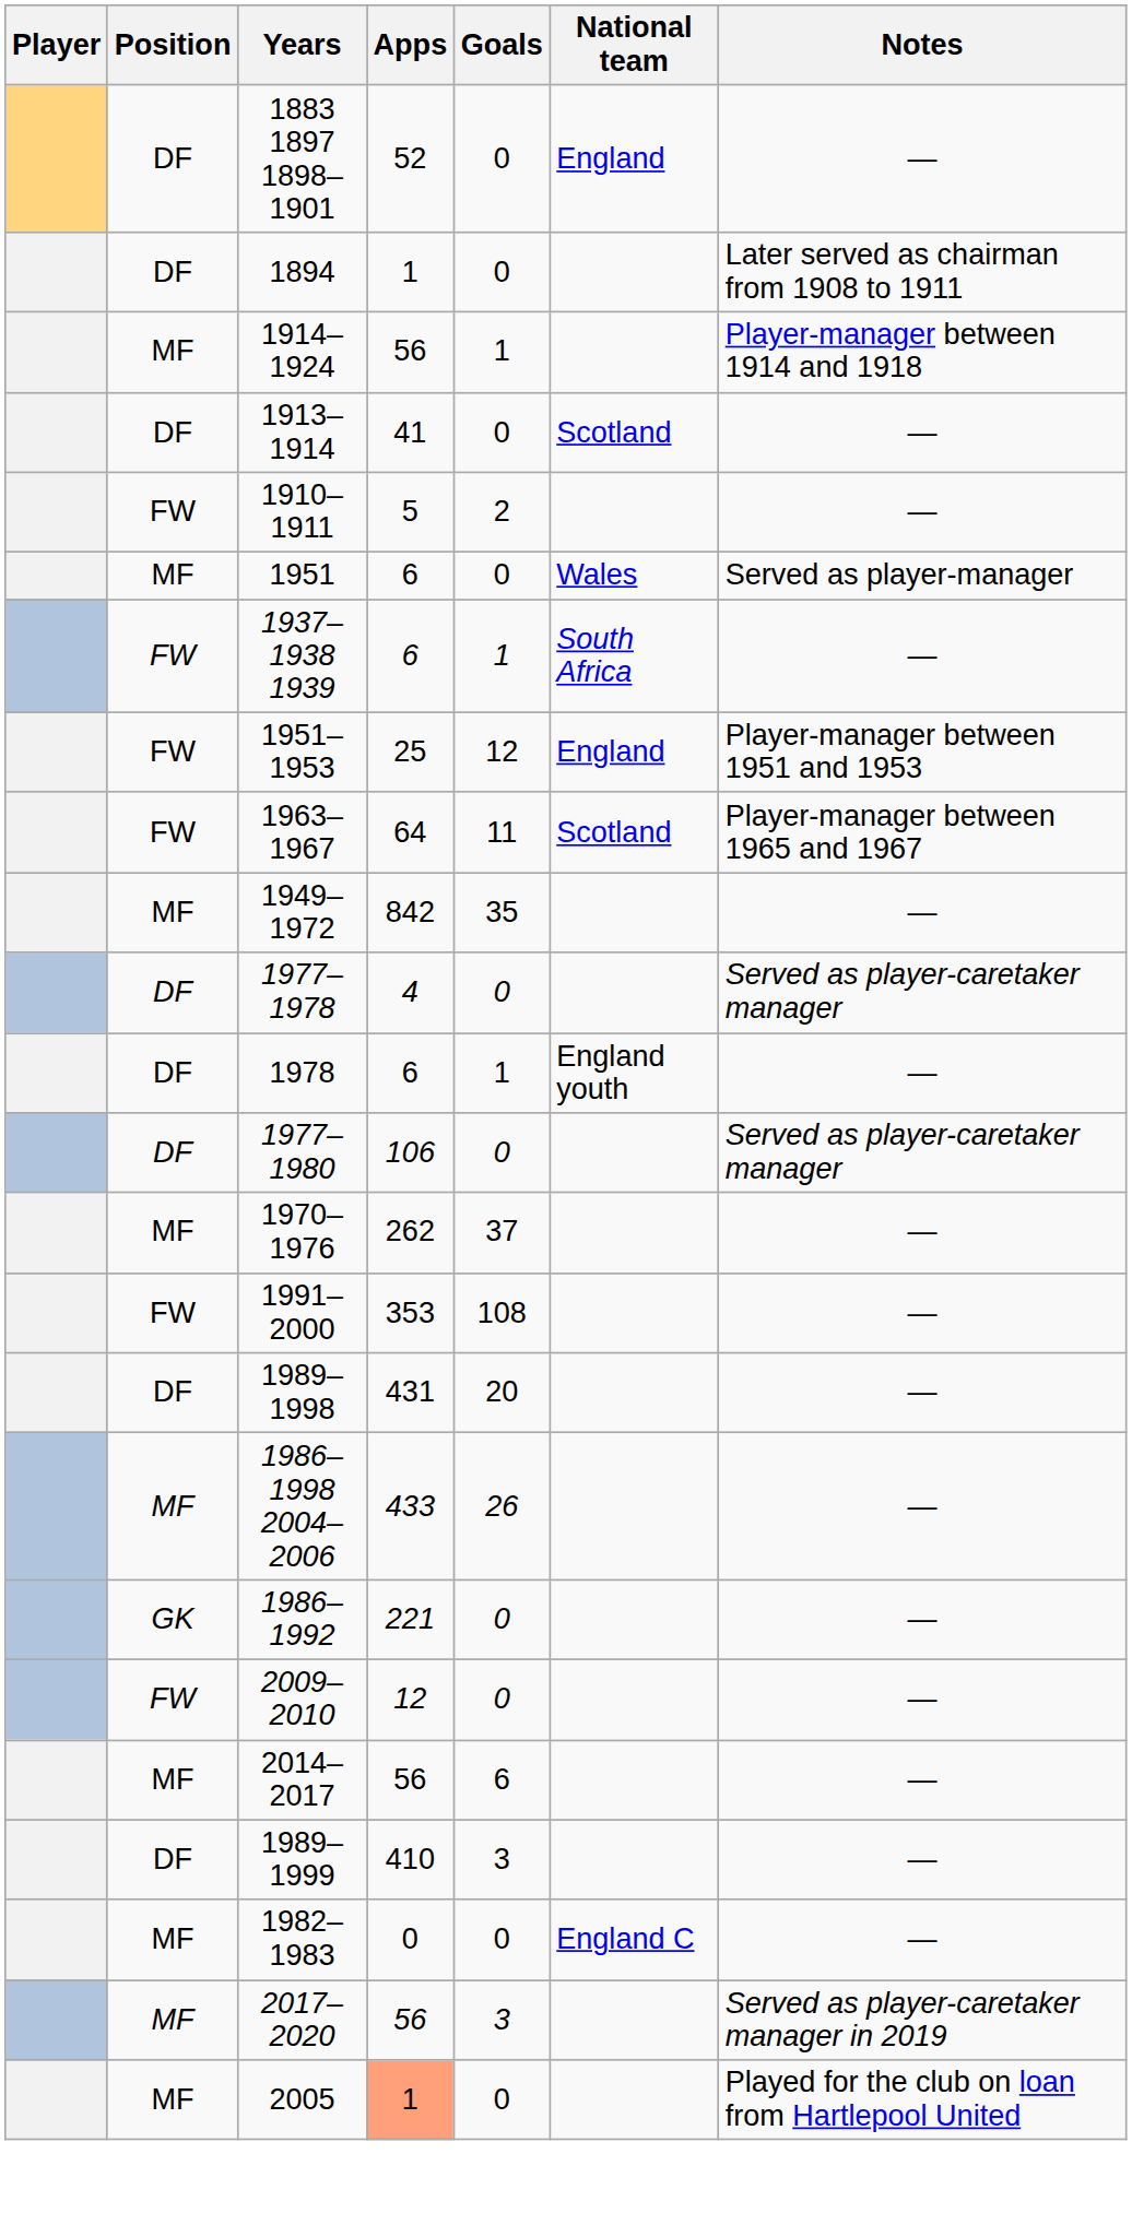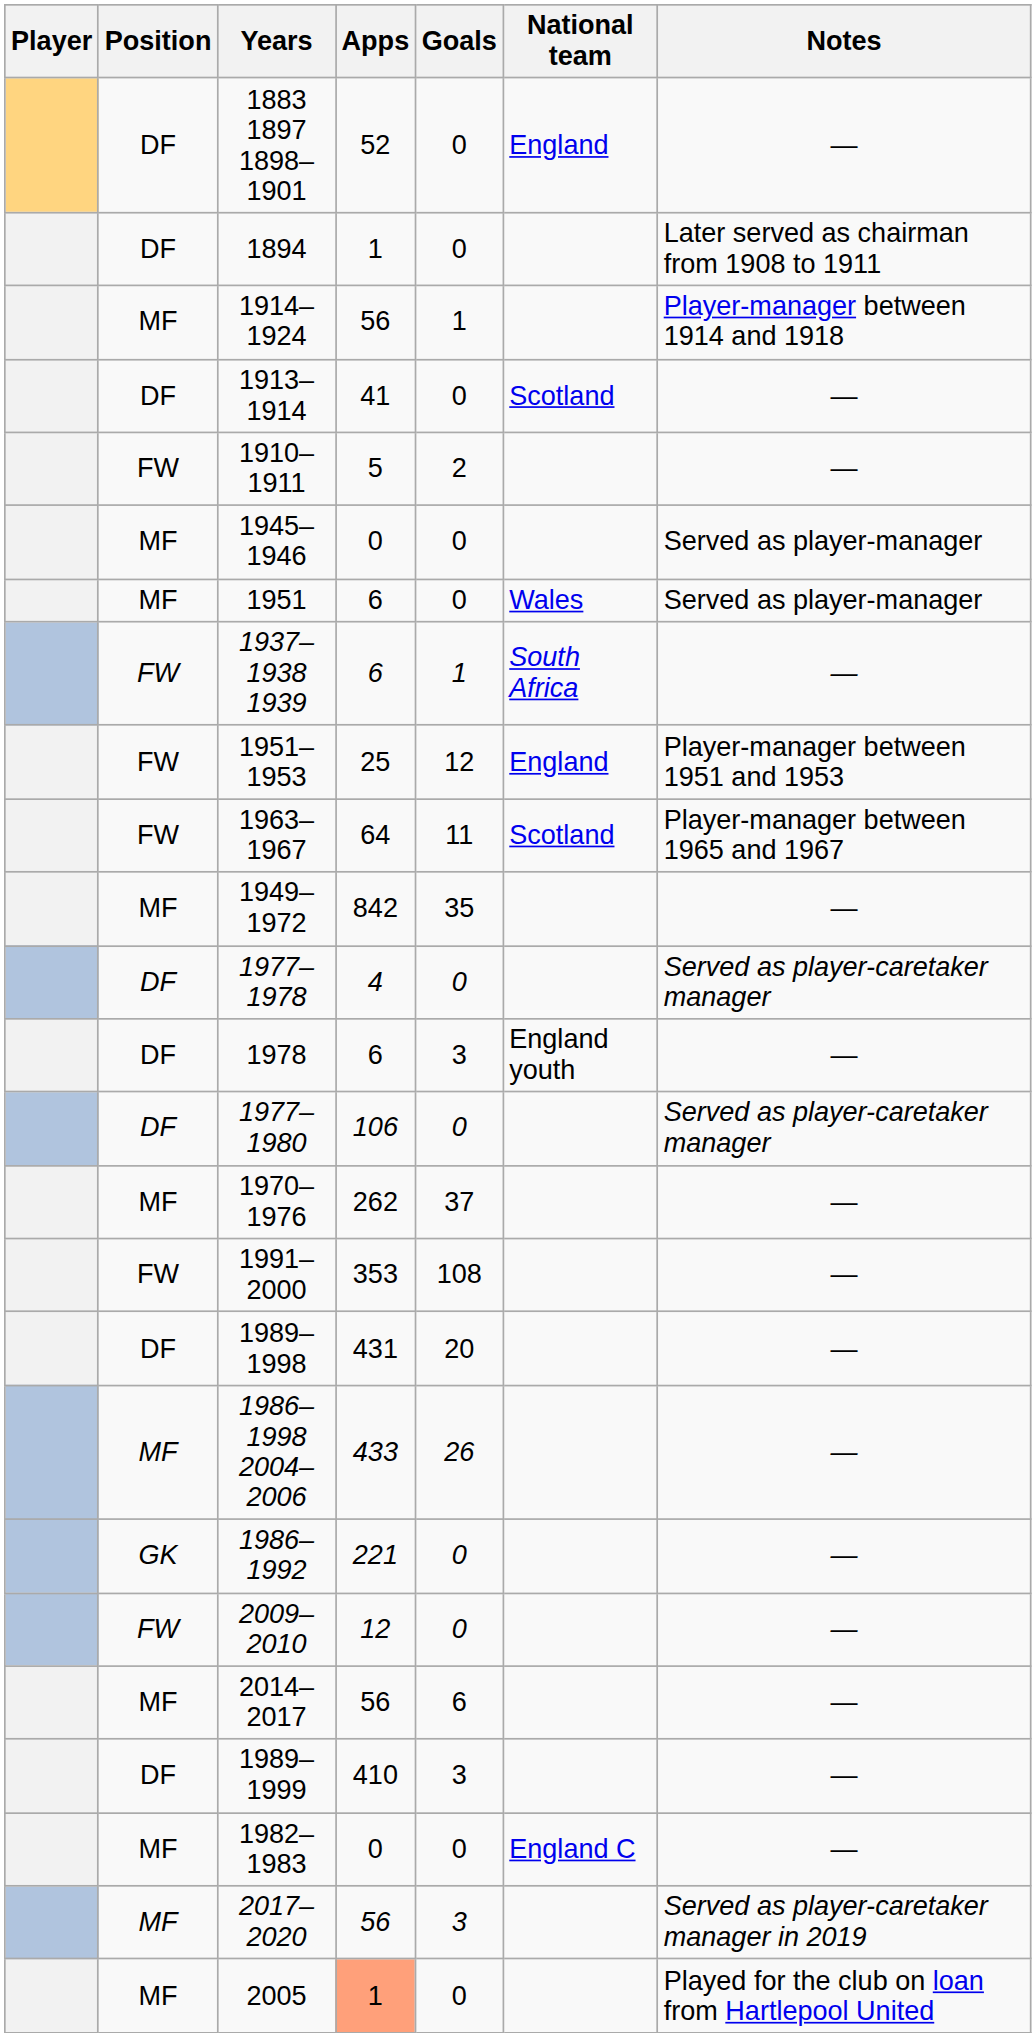+ row: MF | 1945–1946 | 0 | 0 | Served as player-manager
1978 | Goals: 1 -> 3
